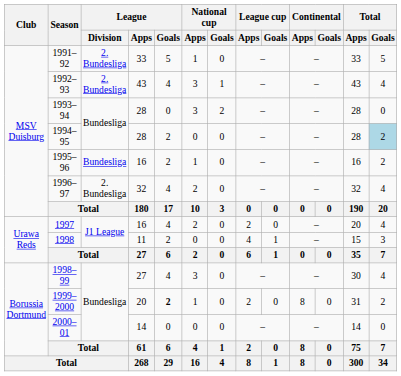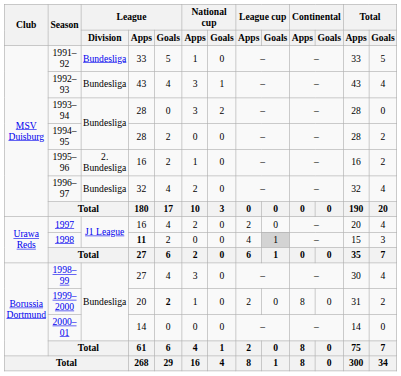1991–92 | League / Division: 2. Bundesliga -> Bundesliga
1992–93 | League / Division: 2. Bundesliga -> Bundesliga
1994–95 | Total / Goals: lightblue background -> no background
1995–96 | League / Division: Bundesliga -> 2. Bundesliga
1996–97 | League / Division: 2. Bundesliga -> Bundesliga
1998 | League / Apps: normal -> bold
1998 | League cup / Goals: no background -> lightgrey background
